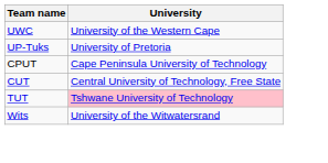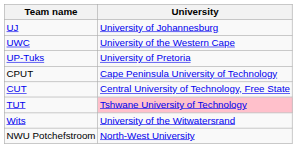+ row: UJ | University of Johannesburg
+ row: NWU Potchefstroom | North-West University
